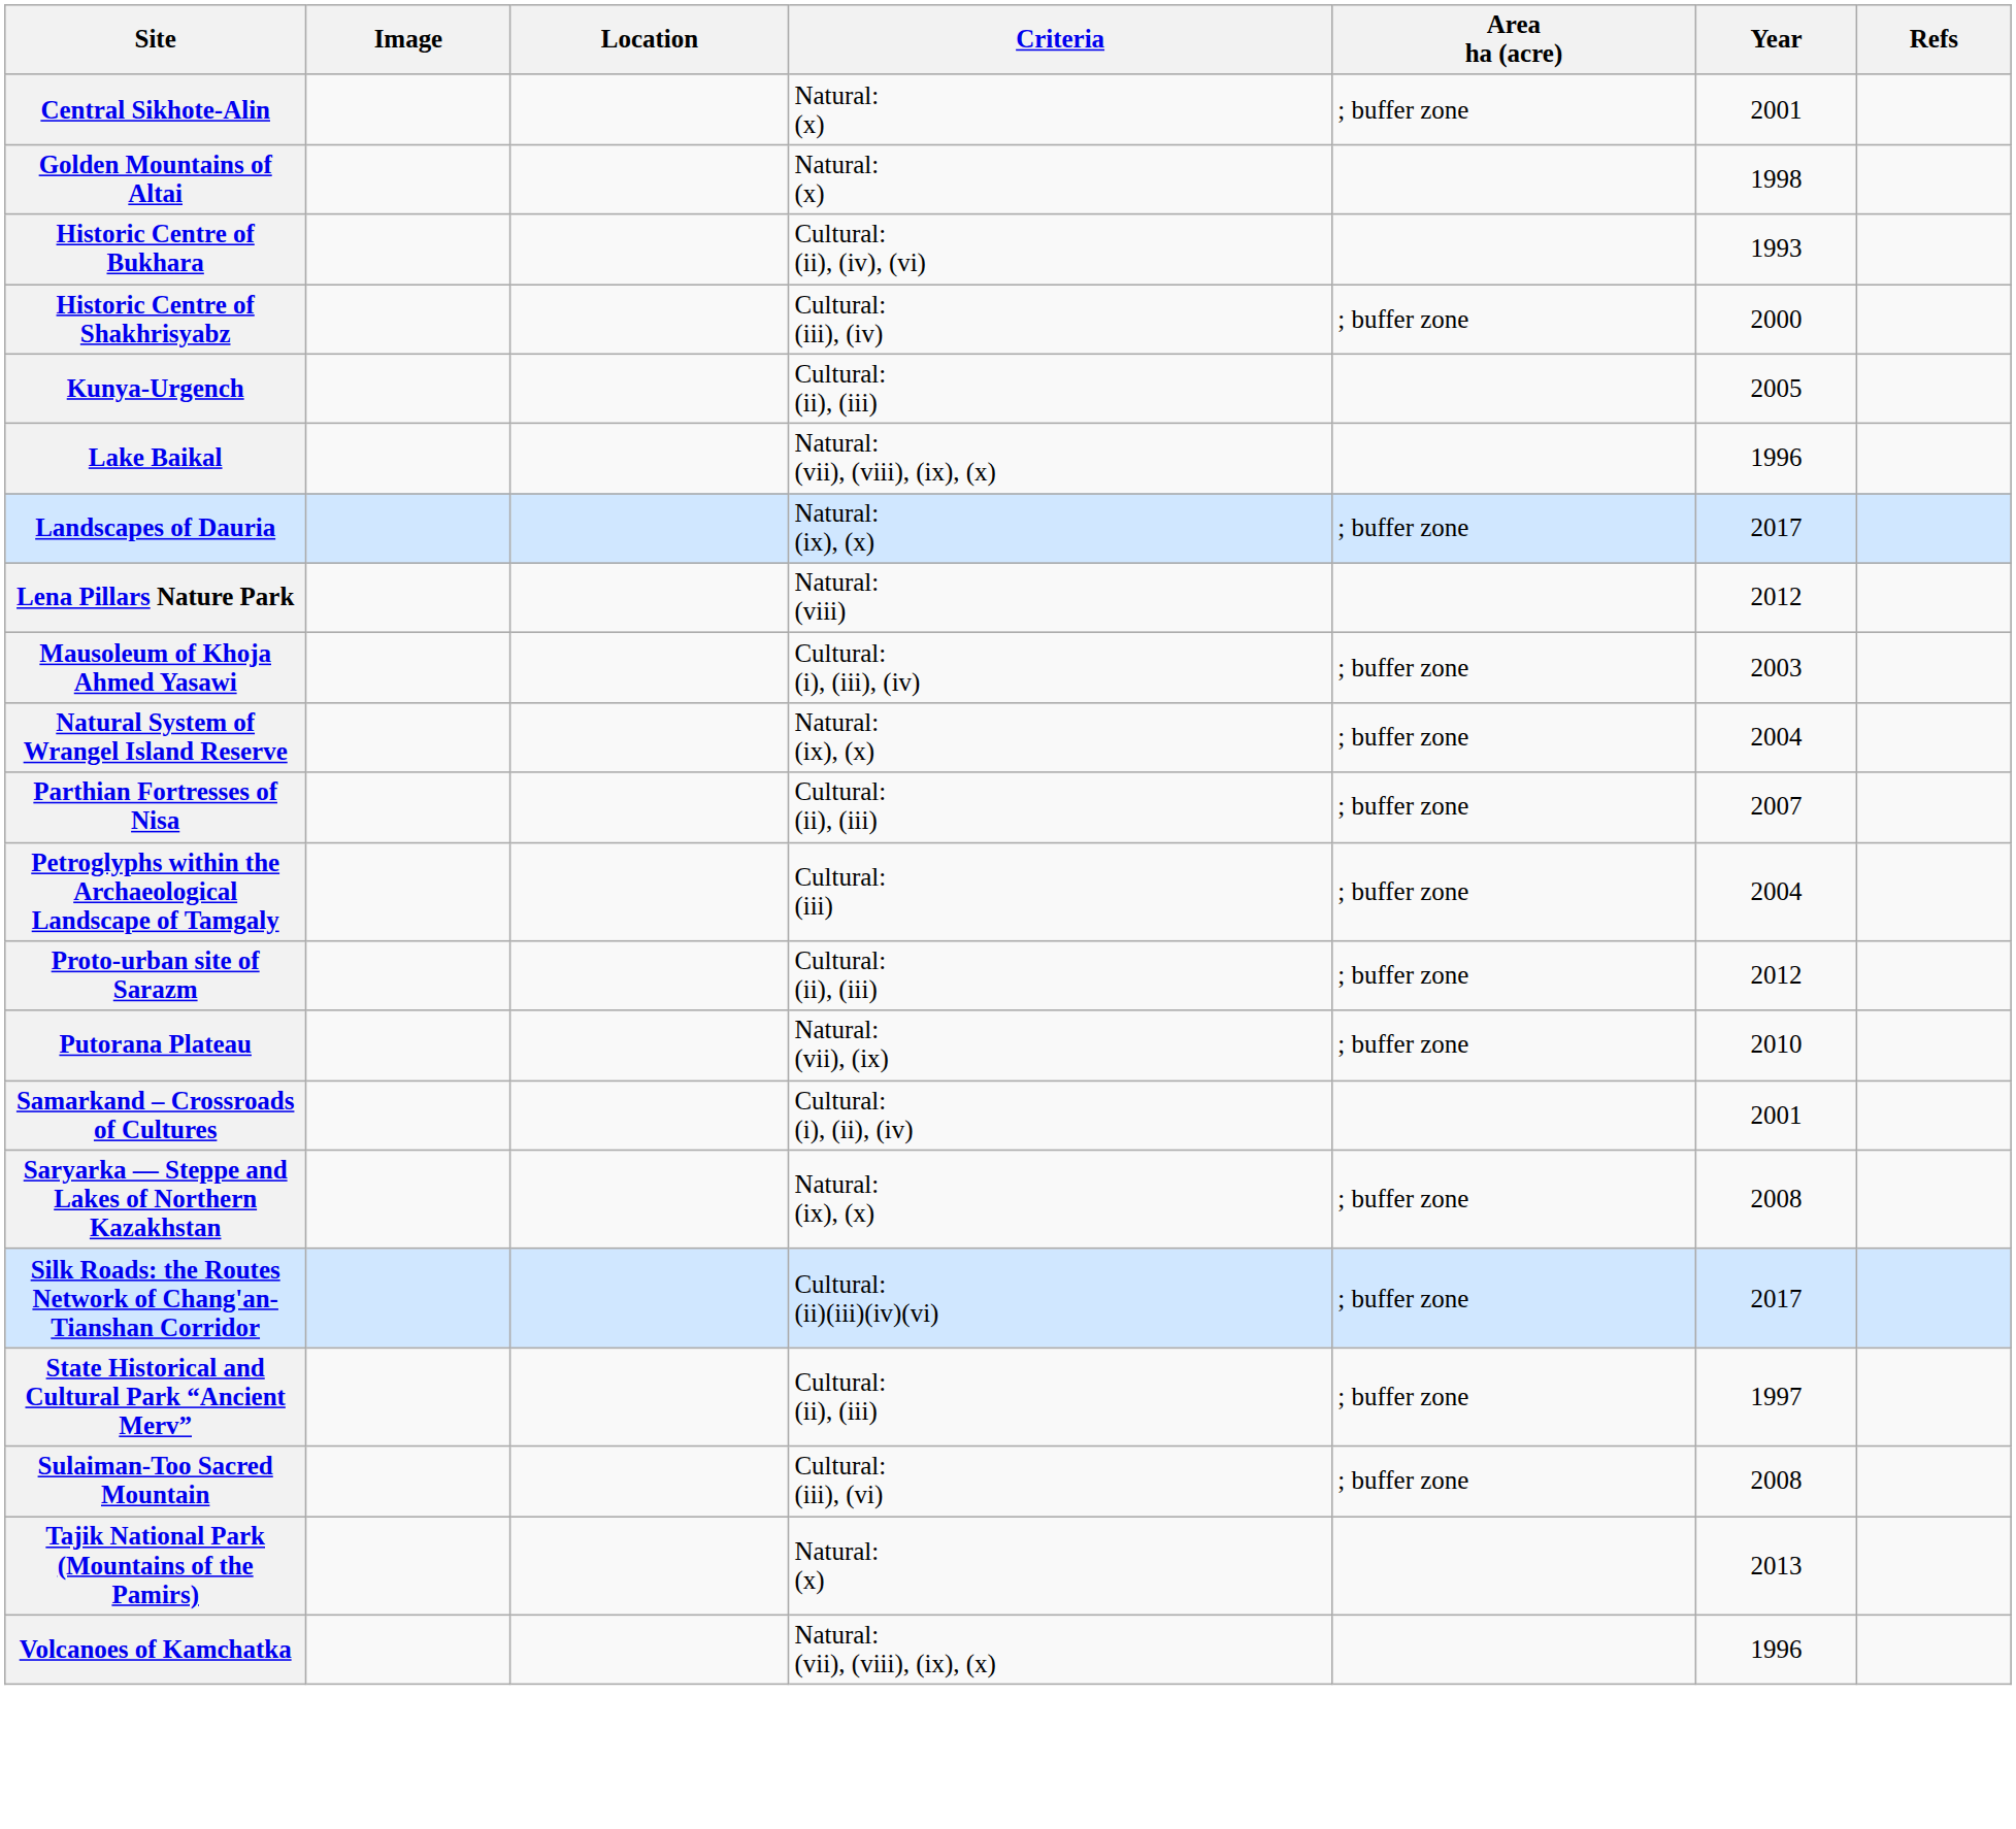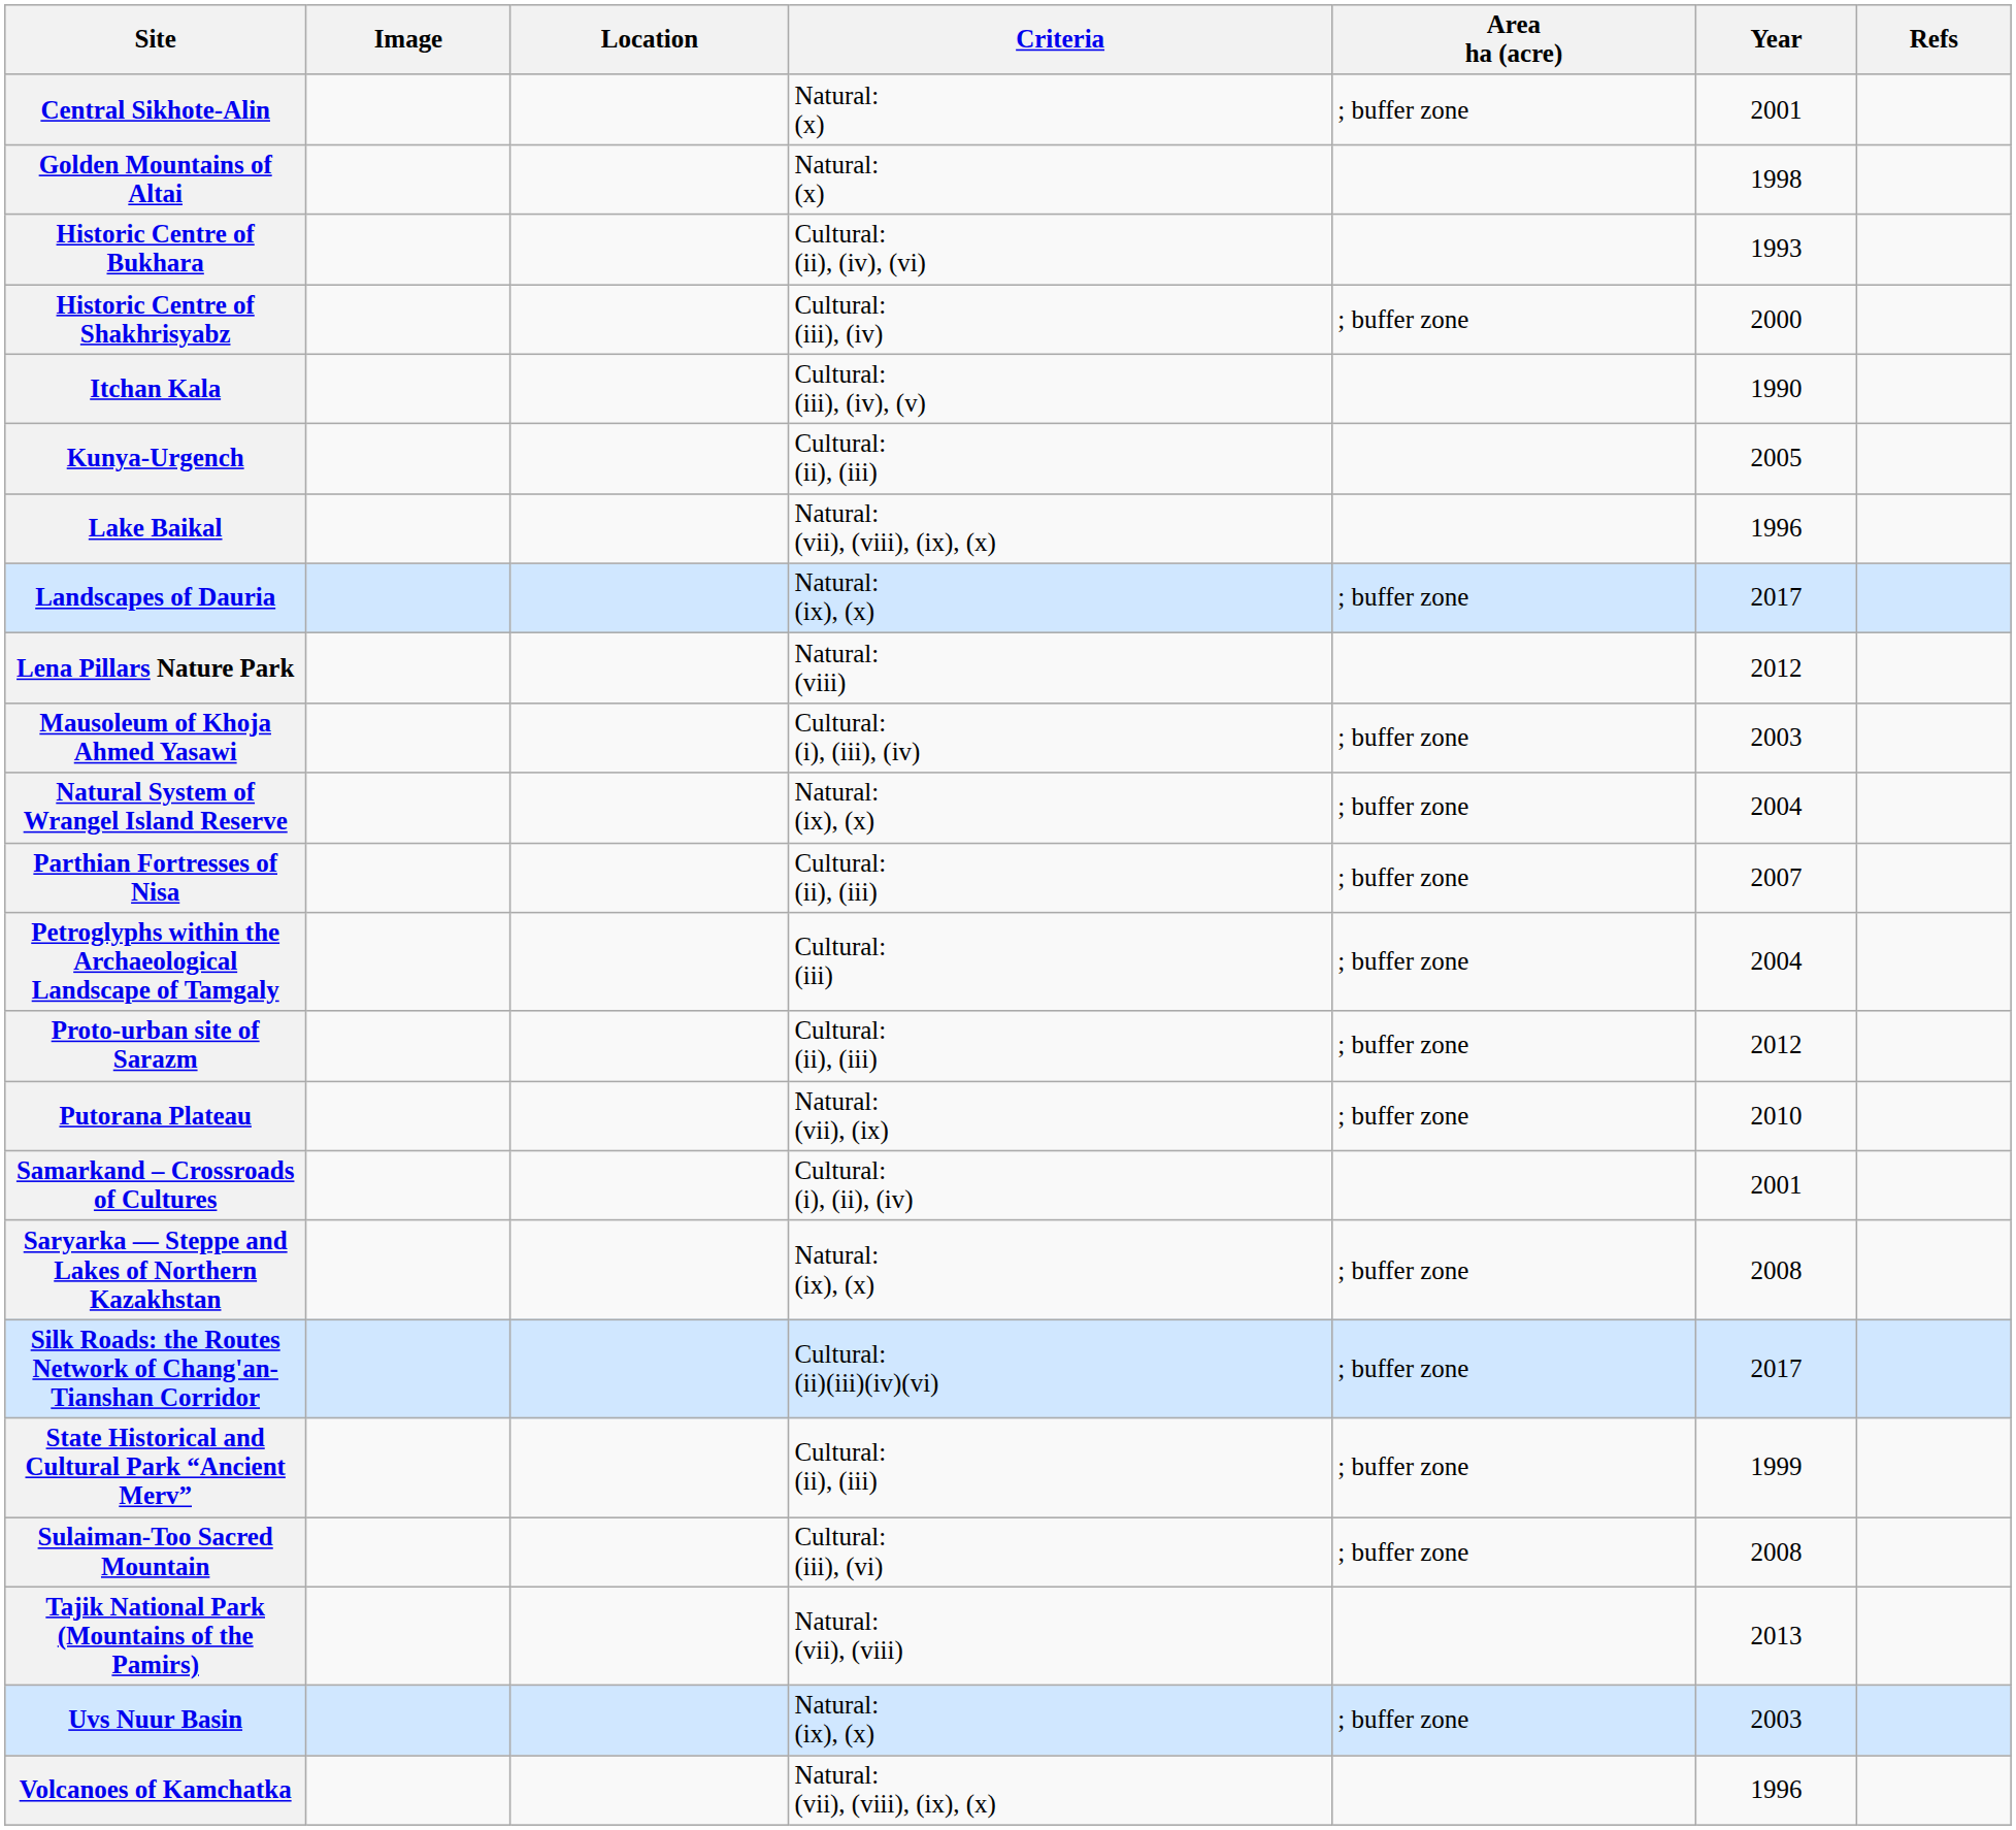+ row: Itchan Kala | Cultural: (iii), (iv), (v) | 1990
State Historical and Cultural Park “Ancient Merv” | Year: 1997 -> 1999
Tajik National Park (Mountains of the Pamirs) | Criteria: Natural: (x) -> Natural: (vii), (viii)
+ row: Uvs Nuur Basin | Natural: (ix), (x) | ; buffer zone | 2003
